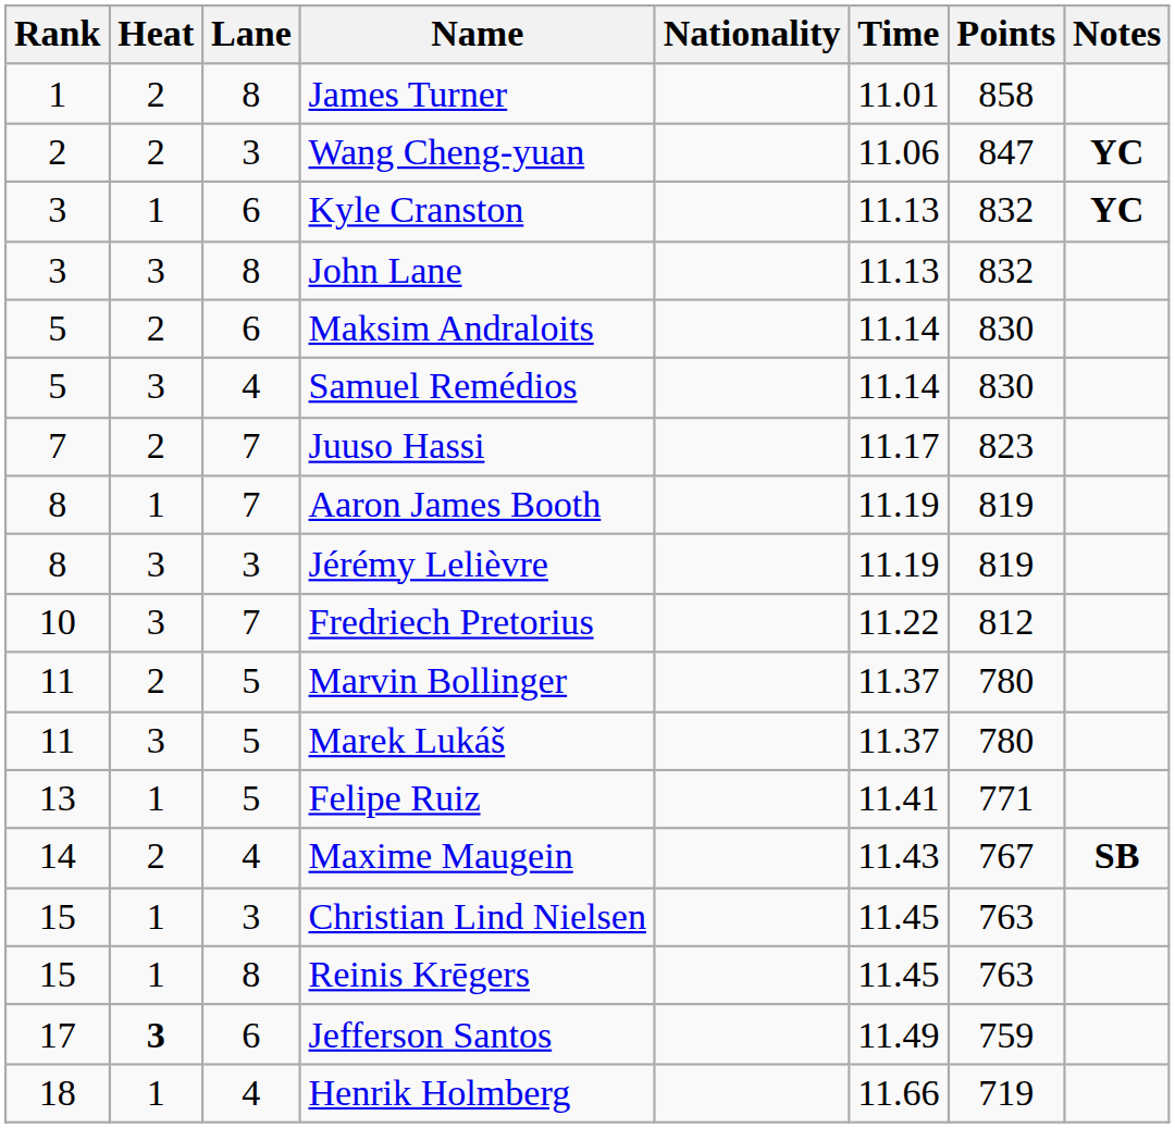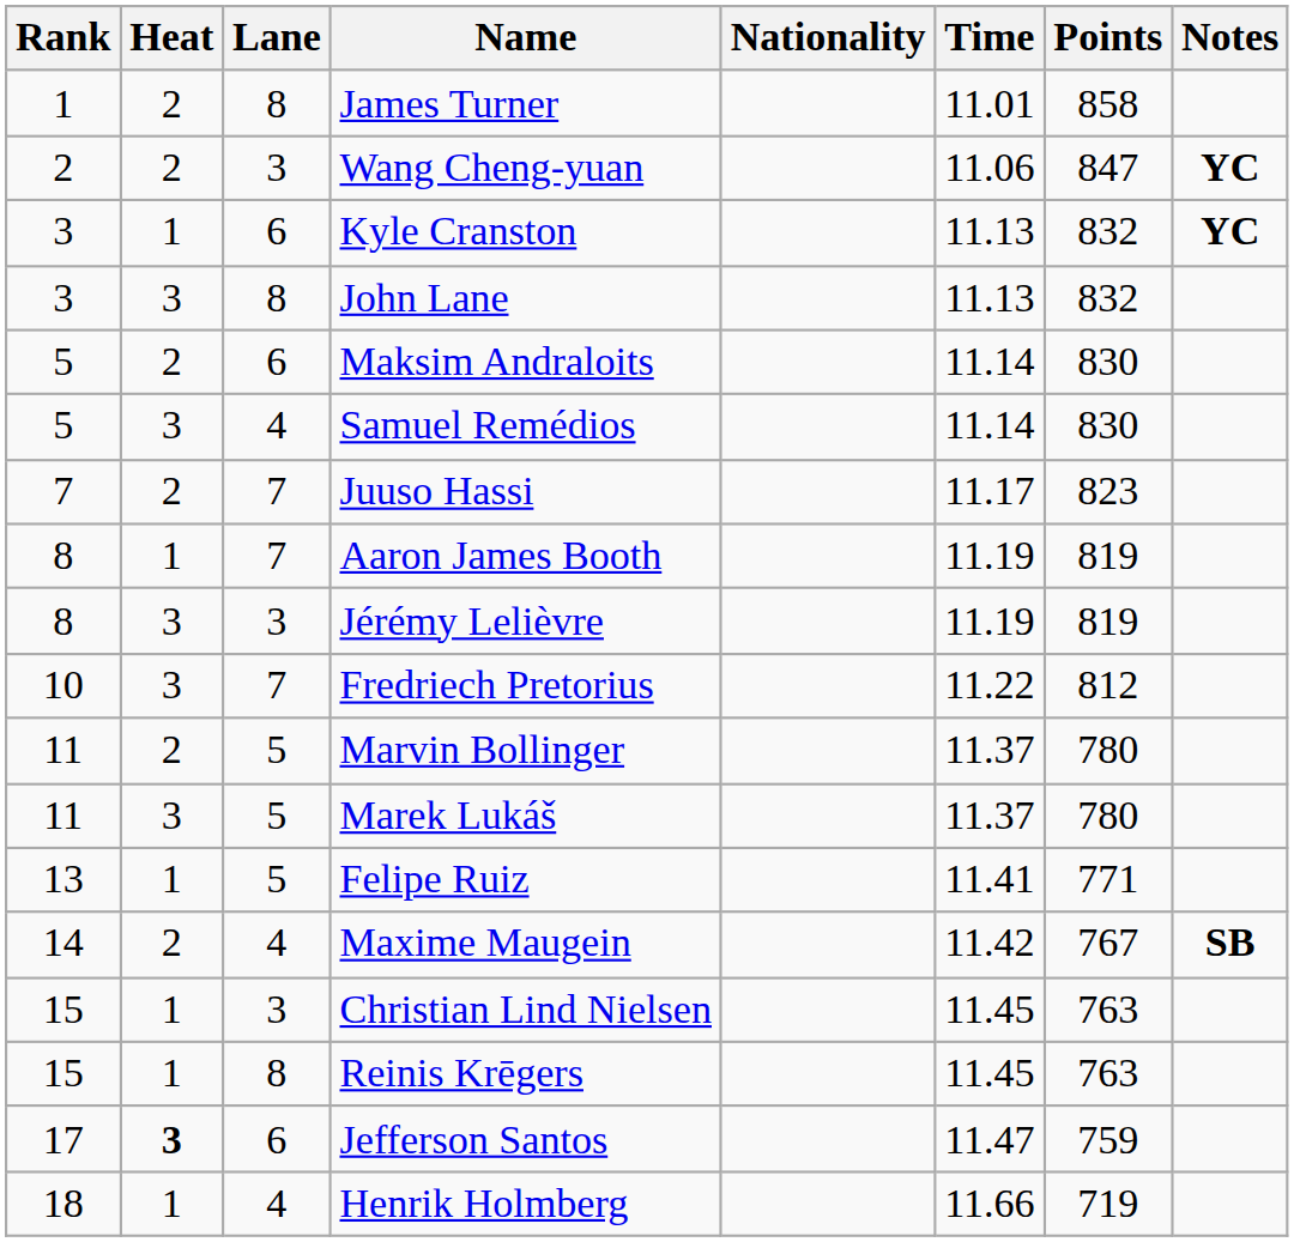Maxime Maugein | Time: 11.43 -> 11.42
Jefferson Santos | Time: 11.49 -> 11.47
